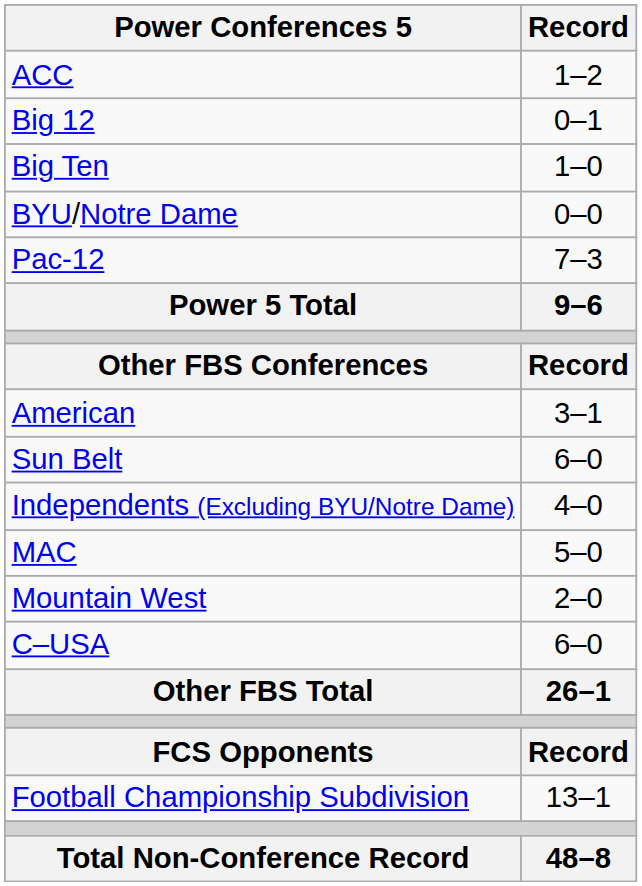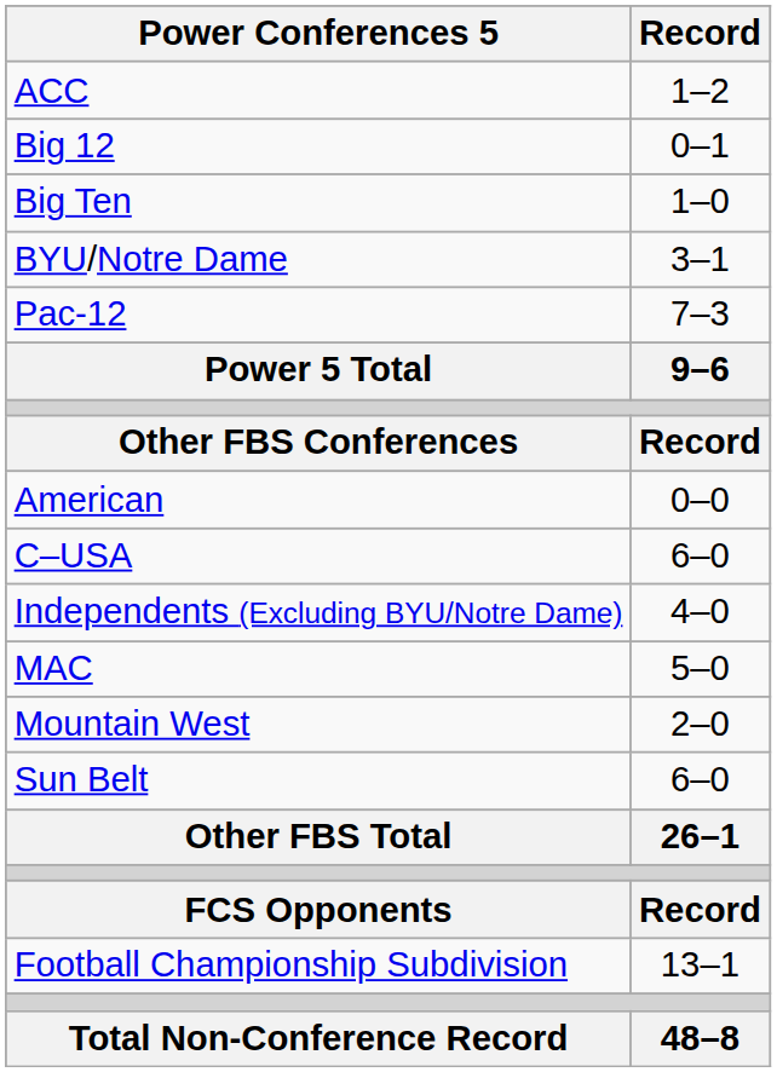BYU/Notre Dame | Record: 0–0 -> 3–1
American | Record: 3–1 -> 0–0
rows swapped: C–USA <-> Sun Belt
